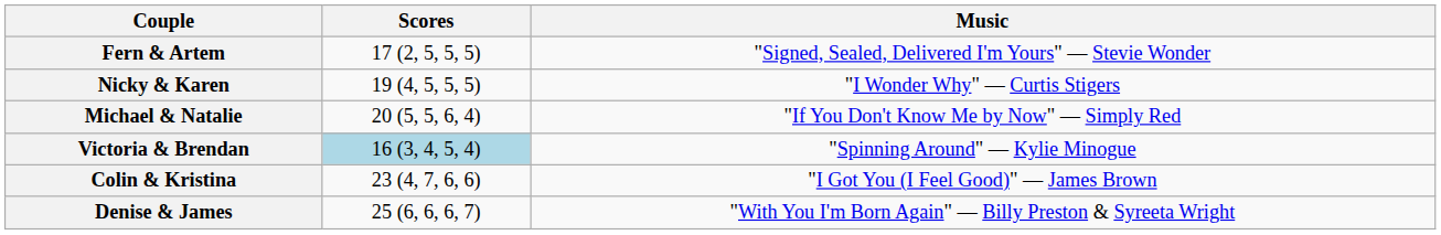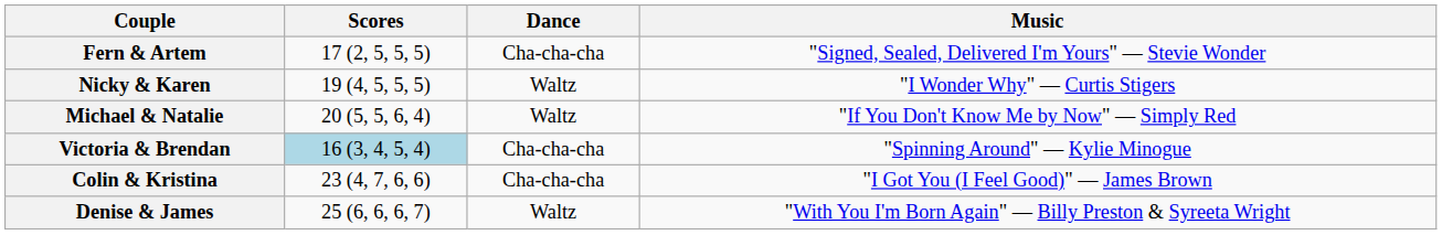+ column: Dance | Cha-cha-cha | Waltz | Waltz | Cha-cha-cha | Cha-cha-cha | Waltz
